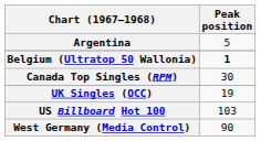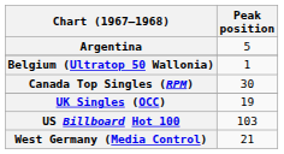Belgium (Ultratop 50 Wallonia) | Peak position: bold -> normal
West Germany (Media Control) | Peak position: 90 -> 21
